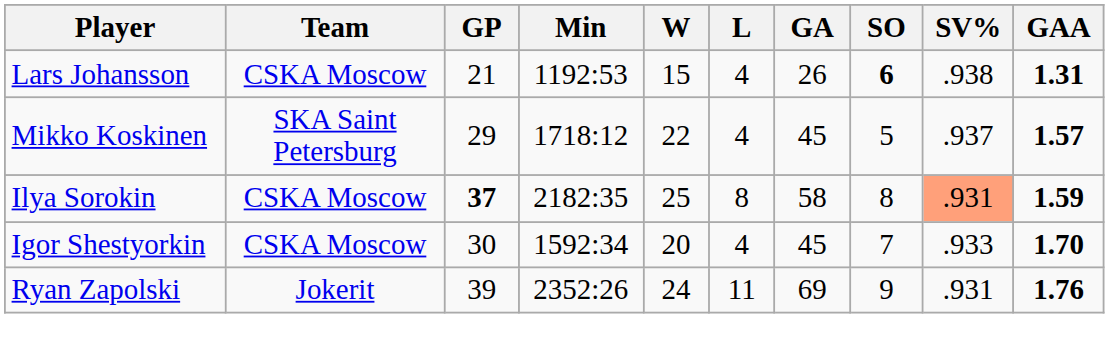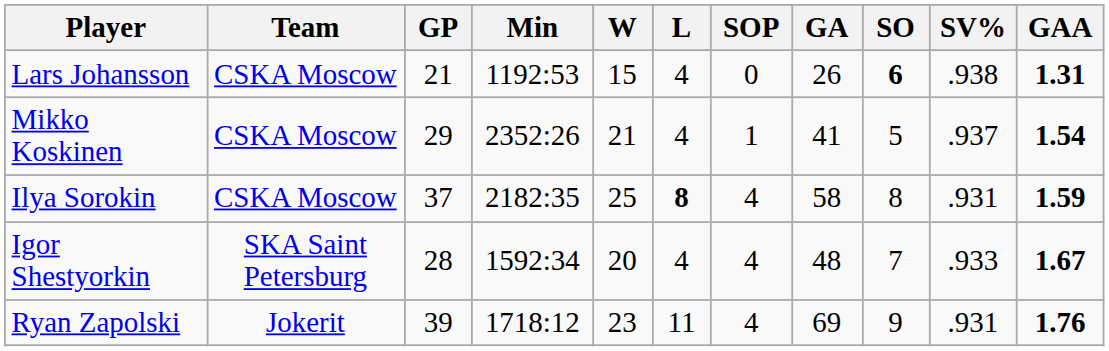+ column: SOP | 0 | 1 | 4 | 4 | 4
Mikko Koskinen | Team: SKA Saint Petersburg -> CSKA Moscow
Mikko Koskinen | Min: 1718:12 -> 2352:26
Mikko Koskinen | W: 22 -> 21
Mikko Koskinen | GA: 45 -> 41
Mikko Koskinen | GAA: 1.57 -> 1.54
Ilya Sorokin | GP: bold -> normal
Ilya Sorokin | L: normal -> bold
Ilya Sorokin | SV%: lightsalmon background -> no background
Igor Shestyorkin | Team: CSKA Moscow -> SKA Saint Petersburg
Igor Shestyorkin | GP: 30 -> 28
Igor Shestyorkin | GA: 45 -> 48
Igor Shestyorkin | GAA: 1.70 -> 1.67
Ryan Zapolski | Min: 2352:26 -> 1718:12
Ryan Zapolski | W: 24 -> 23
